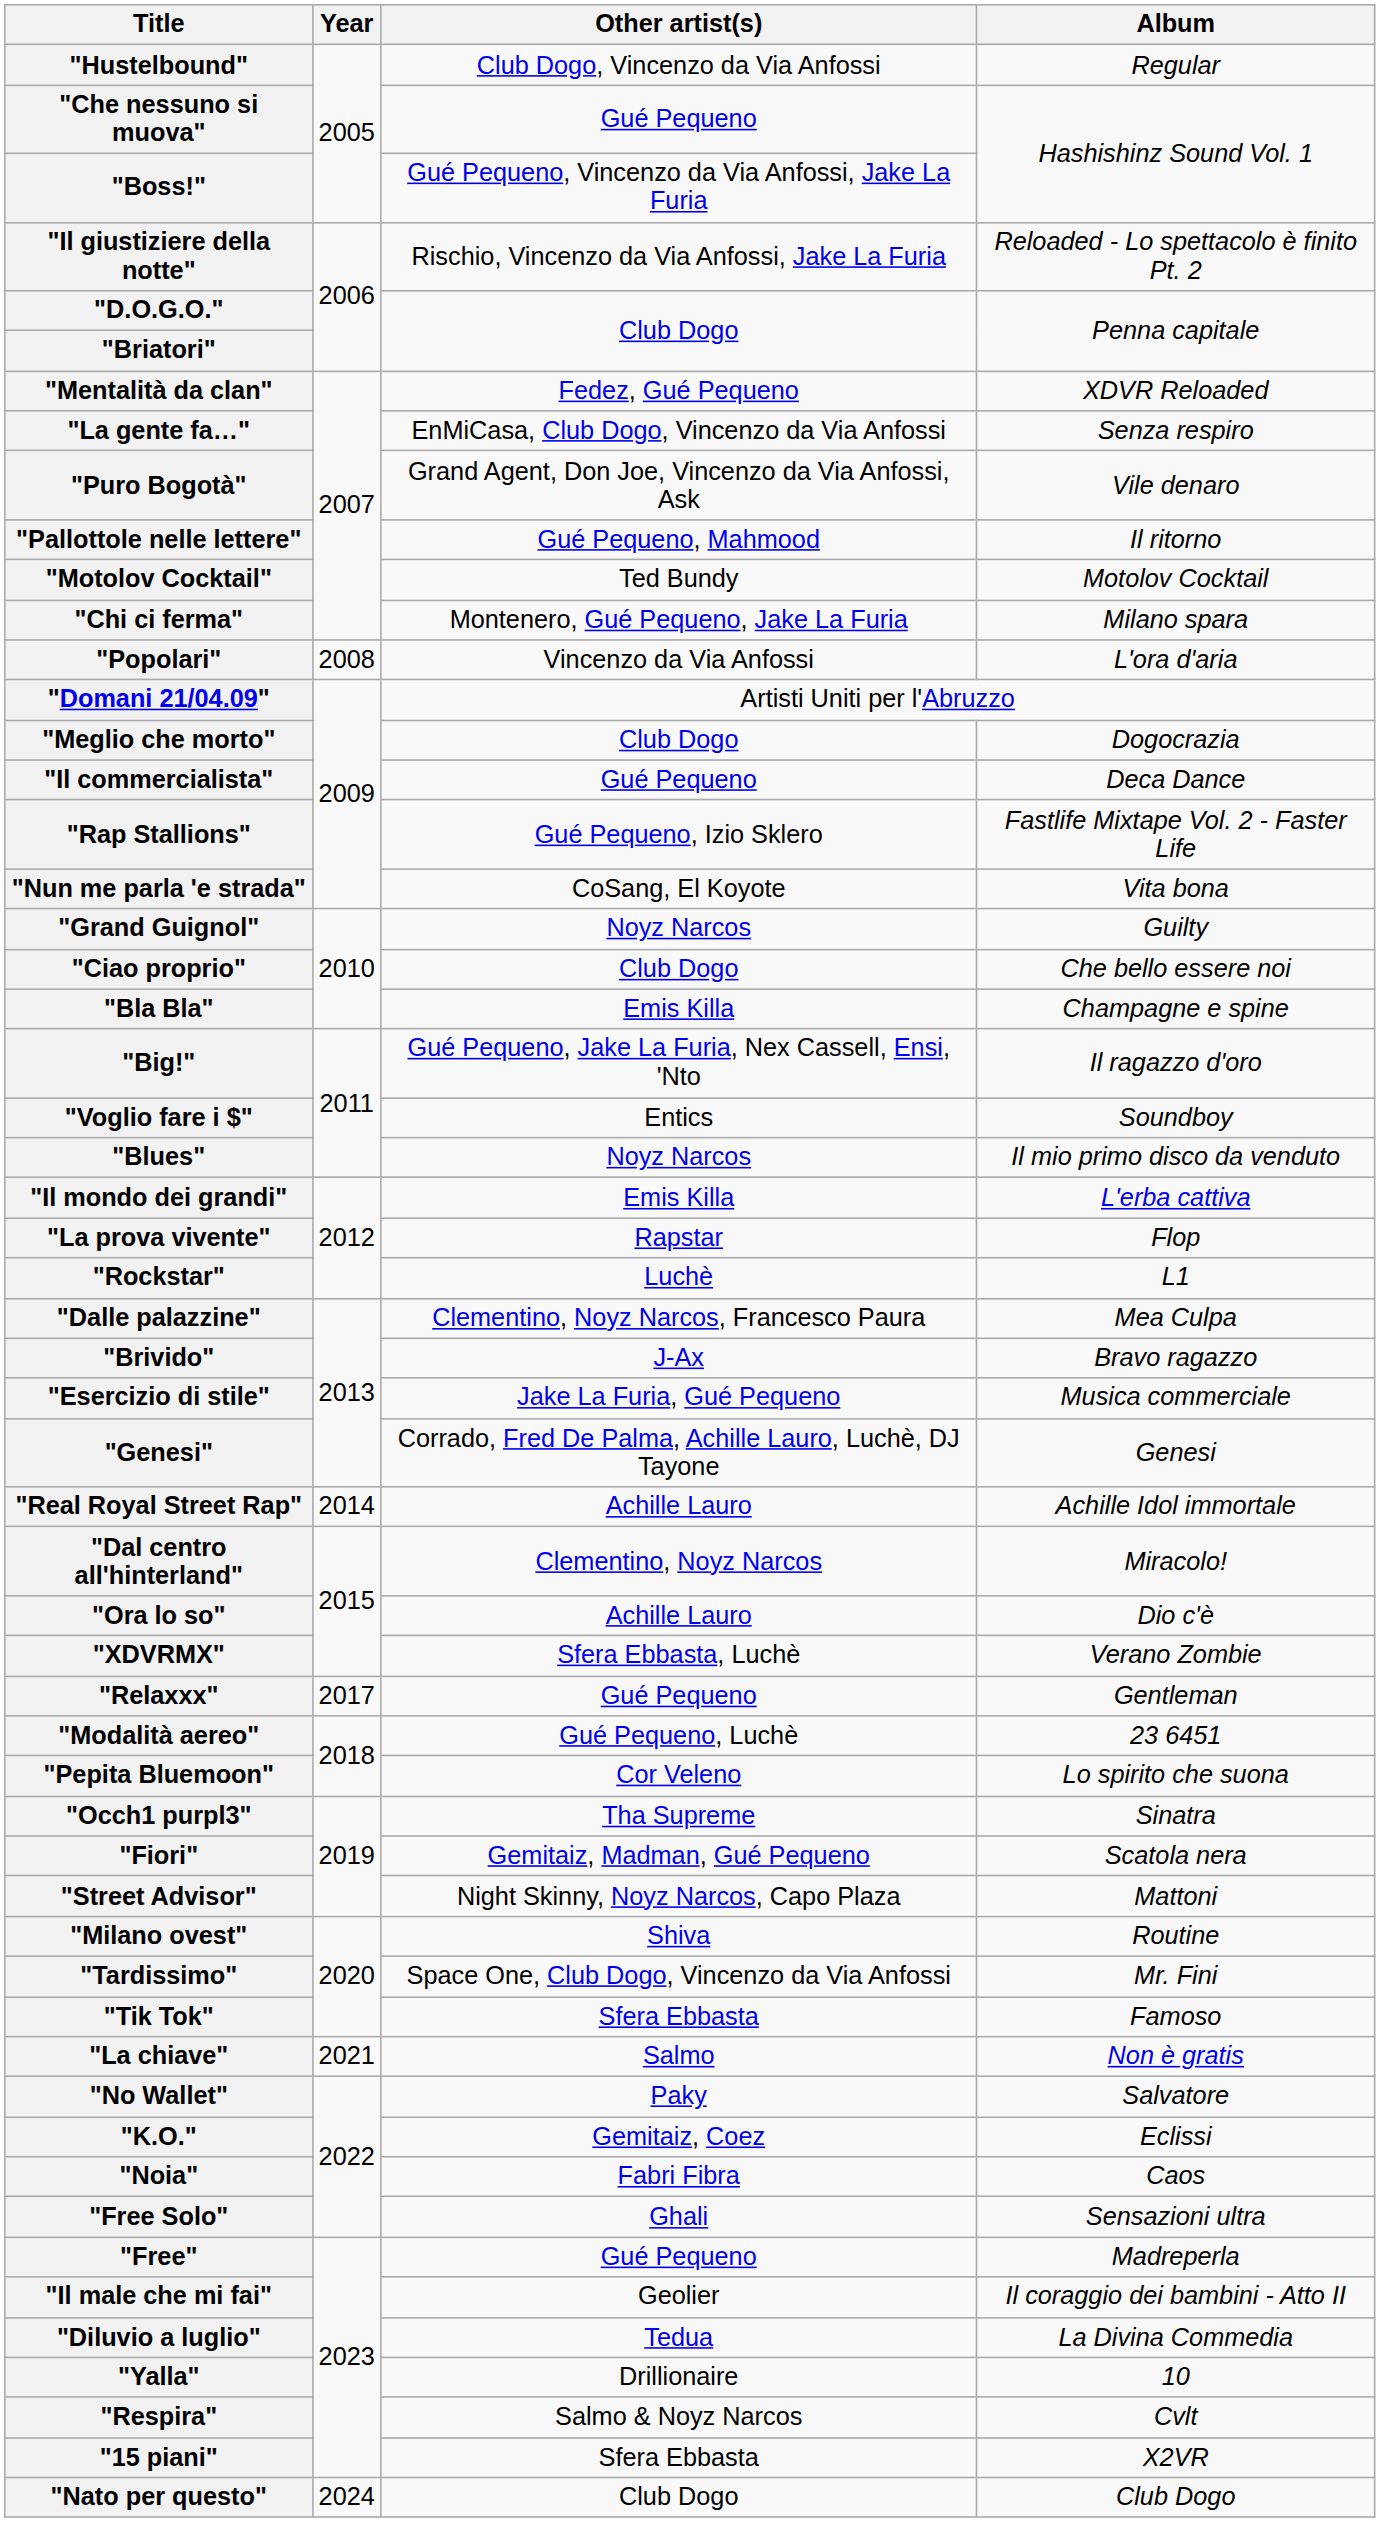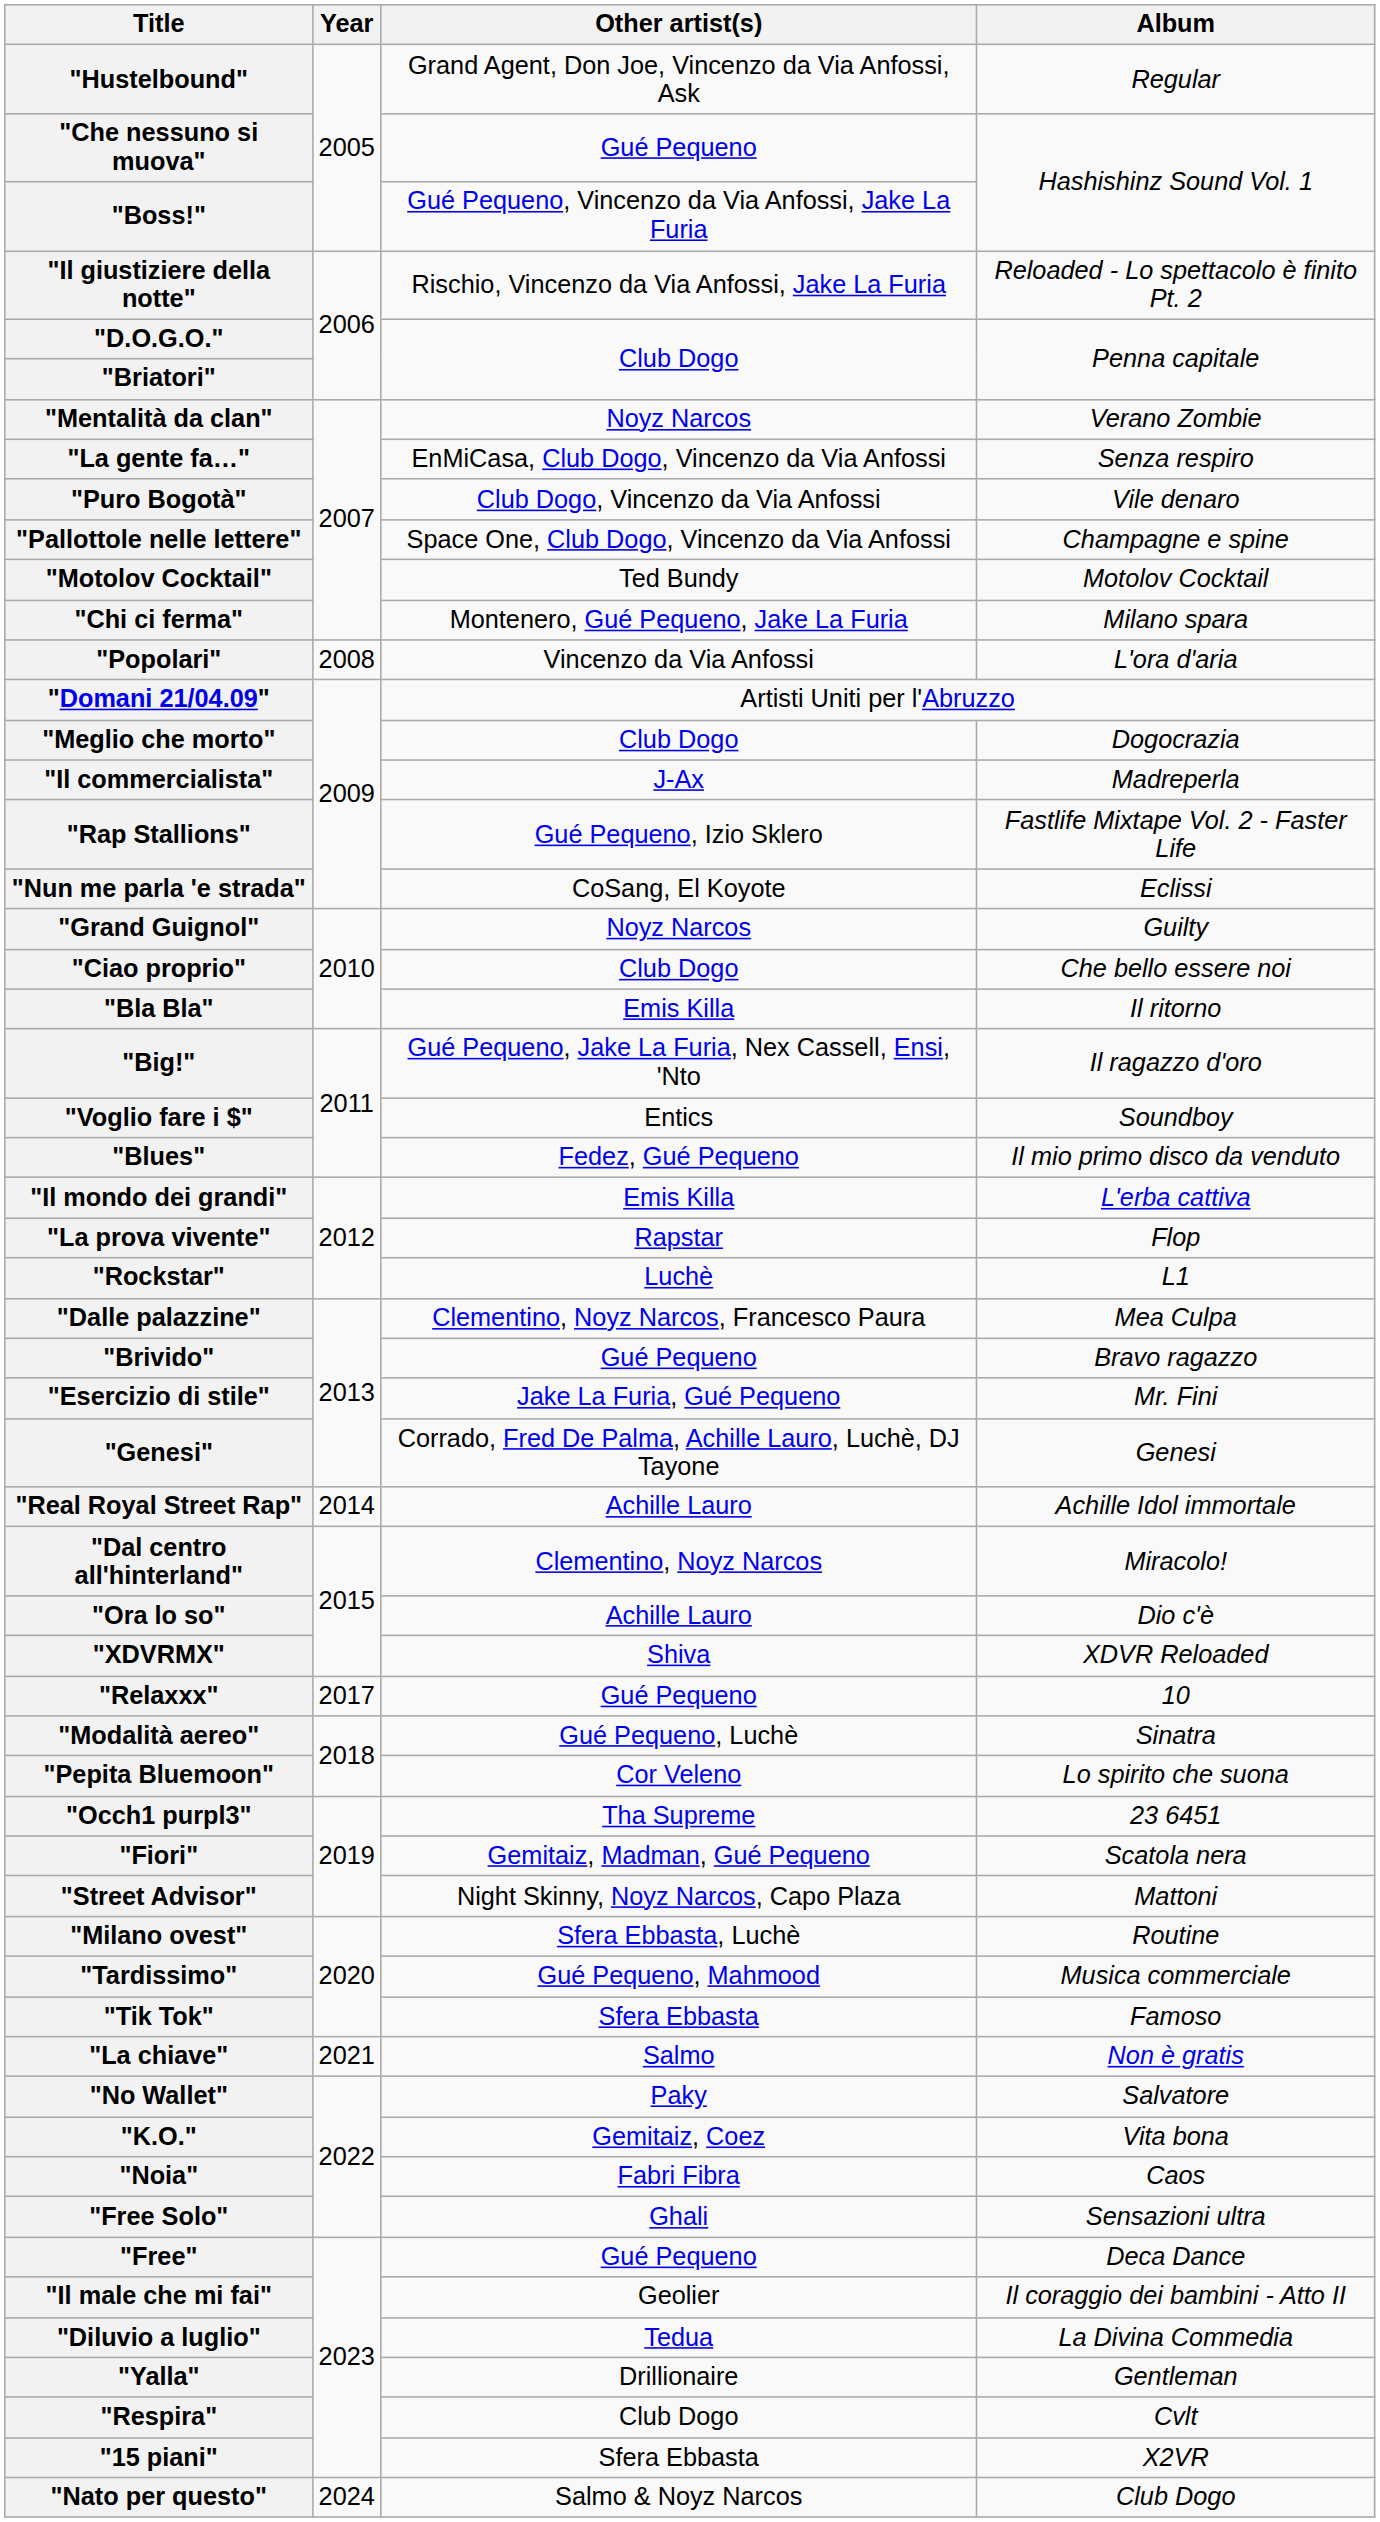"Hustelbound" | Other artist(s): Club Dogo, Vincenzo da Via Anfossi -> Grand Agent, Don Joe, Vincenzo da Via Anfossi, Ask
"Mentalità da clan" | Other artist(s): Fedez, Gué Pequeno -> Noyz Narcos
"Mentalità da clan" | Album: XDVR Reloaded -> Verano Zombie
"Puro Bogotà" | Other artist(s): Grand Agent, Don Joe, Vincenzo da Via Anfossi, Ask -> Club Dogo, Vincenzo da Via Anfossi
"Pallottole nelle lettere" | Other artist(s): Gué Pequeno, Mahmood -> Space One, Club Dogo, Vincenzo da Via Anfossi
"Pallottole nelle lettere" | Album: Il ritorno -> Champagne e spine
"Il commercialista" | Other artist(s): Gué Pequeno -> J-Ax
"Il commercialista" | Album: Deca Dance -> Madreperla
"Nun me parla 'e strada" | Album: Vita bona -> Eclissi
"Bla Bla" | Album: Champagne e spine -> Il ritorno
"Blues" | Other artist(s): Noyz Narcos -> Fedez, Gué Pequeno
"Brivido" | Other artist(s): J-Ax -> Gué Pequeno
"Esercizio di stile" | Album: Musica commerciale -> Mr. Fini
"XDVRMX" | Other artist(s): Sfera Ebbasta, Luchè -> Shiva
"XDVRMX" | Album: Verano Zombie -> XDVR Reloaded
"Relaxxx" | Album: Gentleman -> 10
"Modalità aereo" | Album: 23 6451 -> Sinatra
"Occh1 purpl3" | Album: Sinatra -> 23 6451
"Milano ovest" | Other artist(s): Shiva -> Sfera Ebbasta, Luchè
"Tardissimo" | Other artist(s): Space One, Club Dogo, Vincenzo da Via Anfossi -> Gué Pequeno, Mahmood
"Tardissimo" | Album: Mr. Fini -> Musica commerciale
"K.O." | Album: Eclissi -> Vita bona
"Free" | Album: Madreperla -> Deca Dance
"Yalla" | Album: 10 -> Gentleman
"Respira" | Other artist(s): Salmo & Noyz Narcos -> Club Dogo
"Nato per questo" | Other artist(s): Club Dogo -> Salmo & Noyz Narcos
